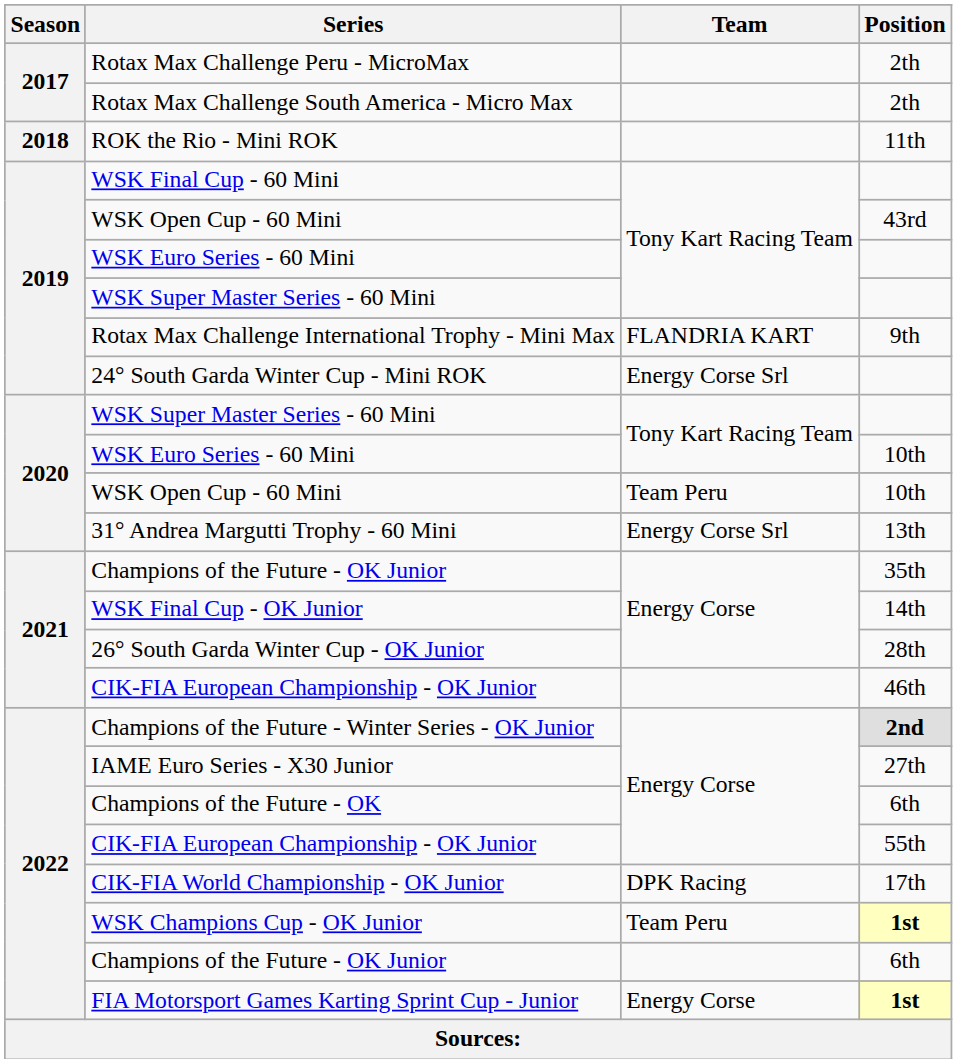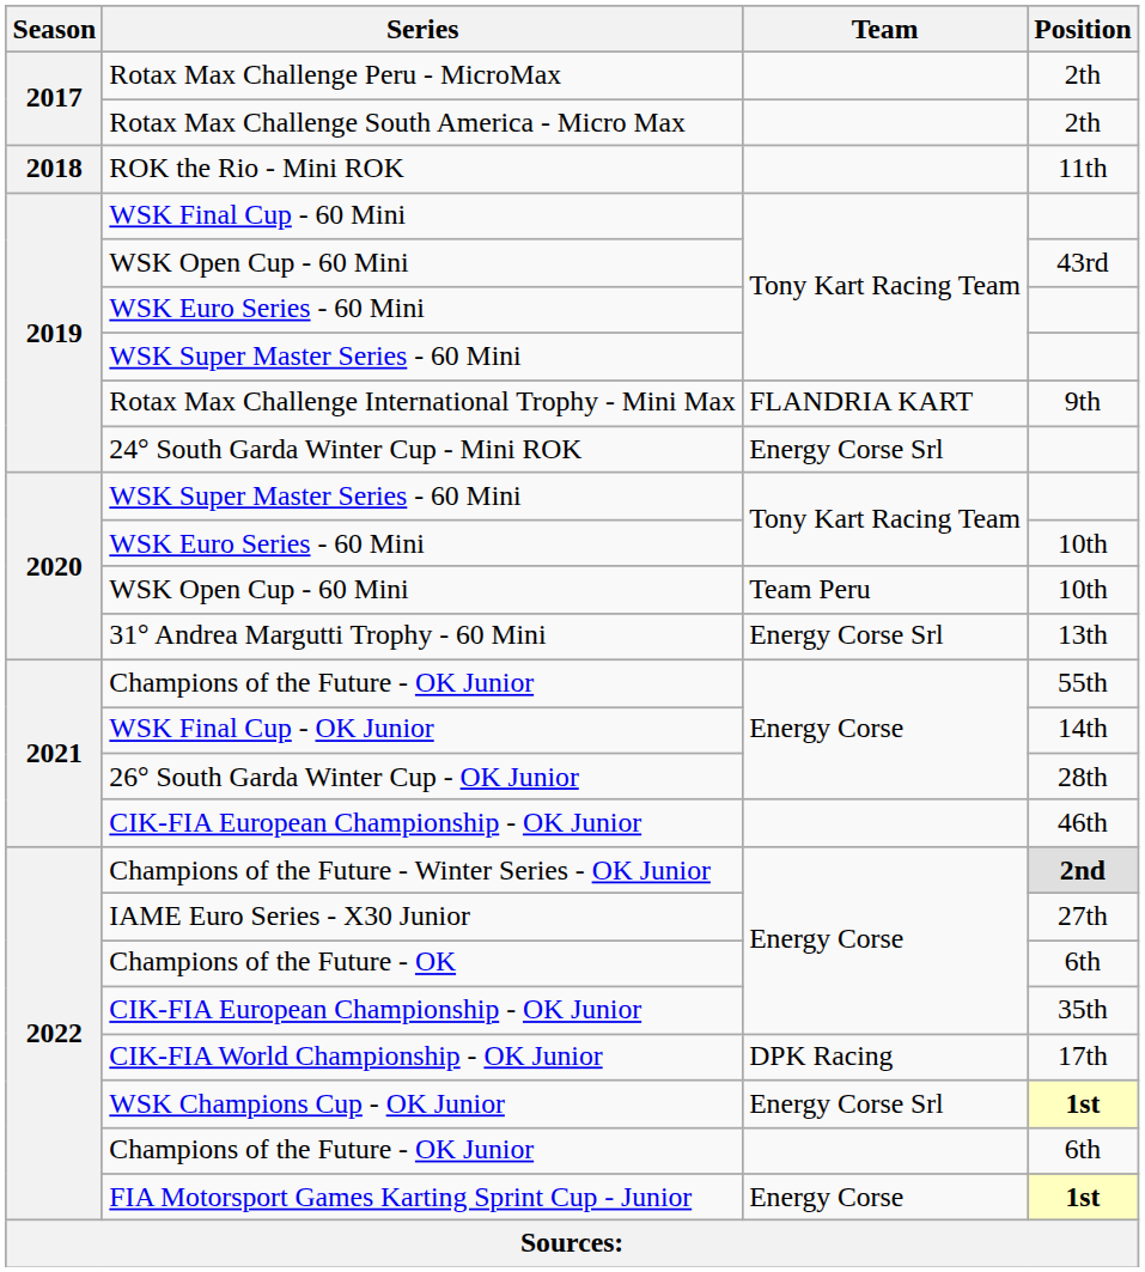2021 / Champions of the Future - OK Junior | Position: 35th -> 55th
2022 / CIK-FIA European Championship - OK Junior | Position: 55th -> 35th
WSK Champions Cup - OK Junior | Team: Team Peru -> Energy Corse Srl
